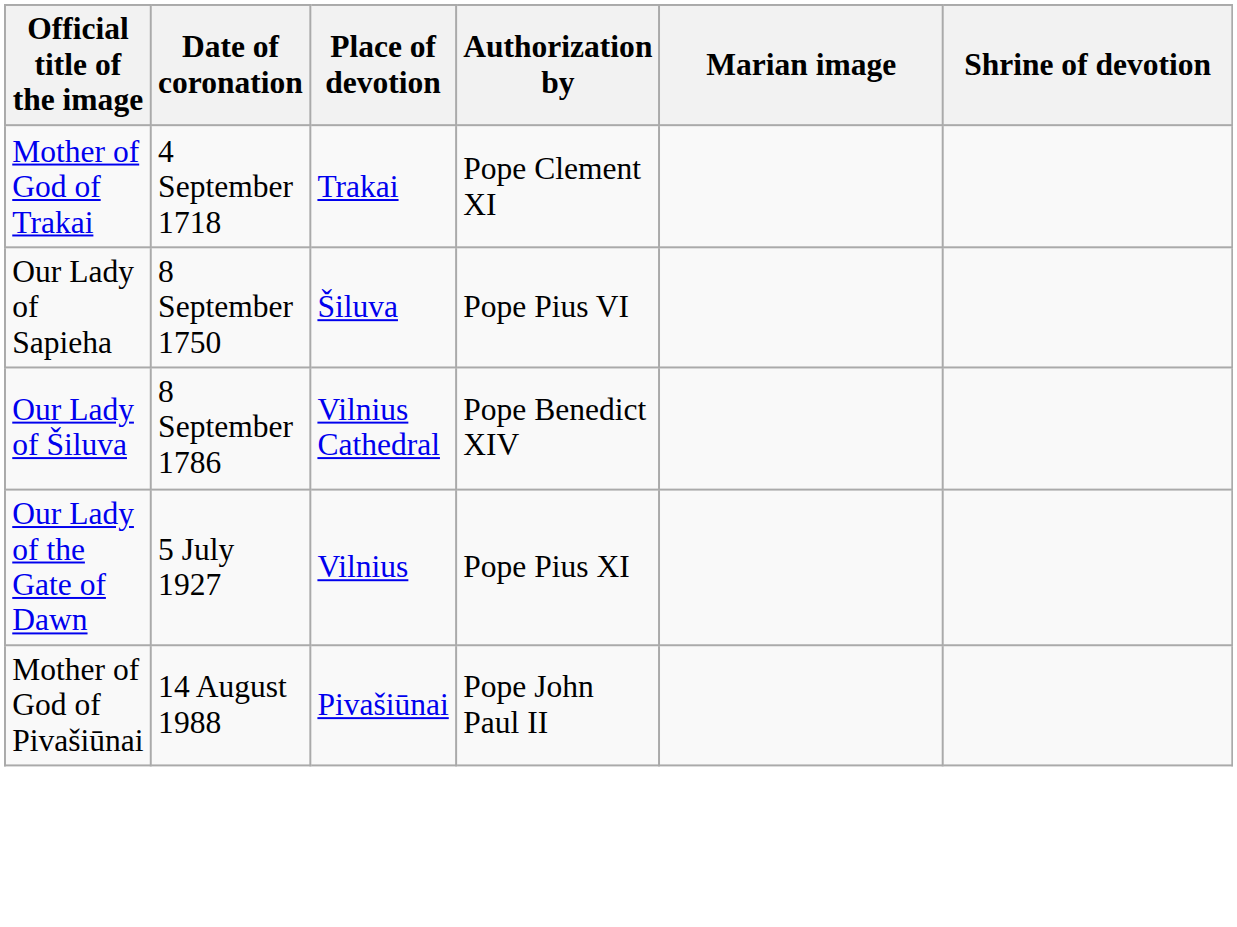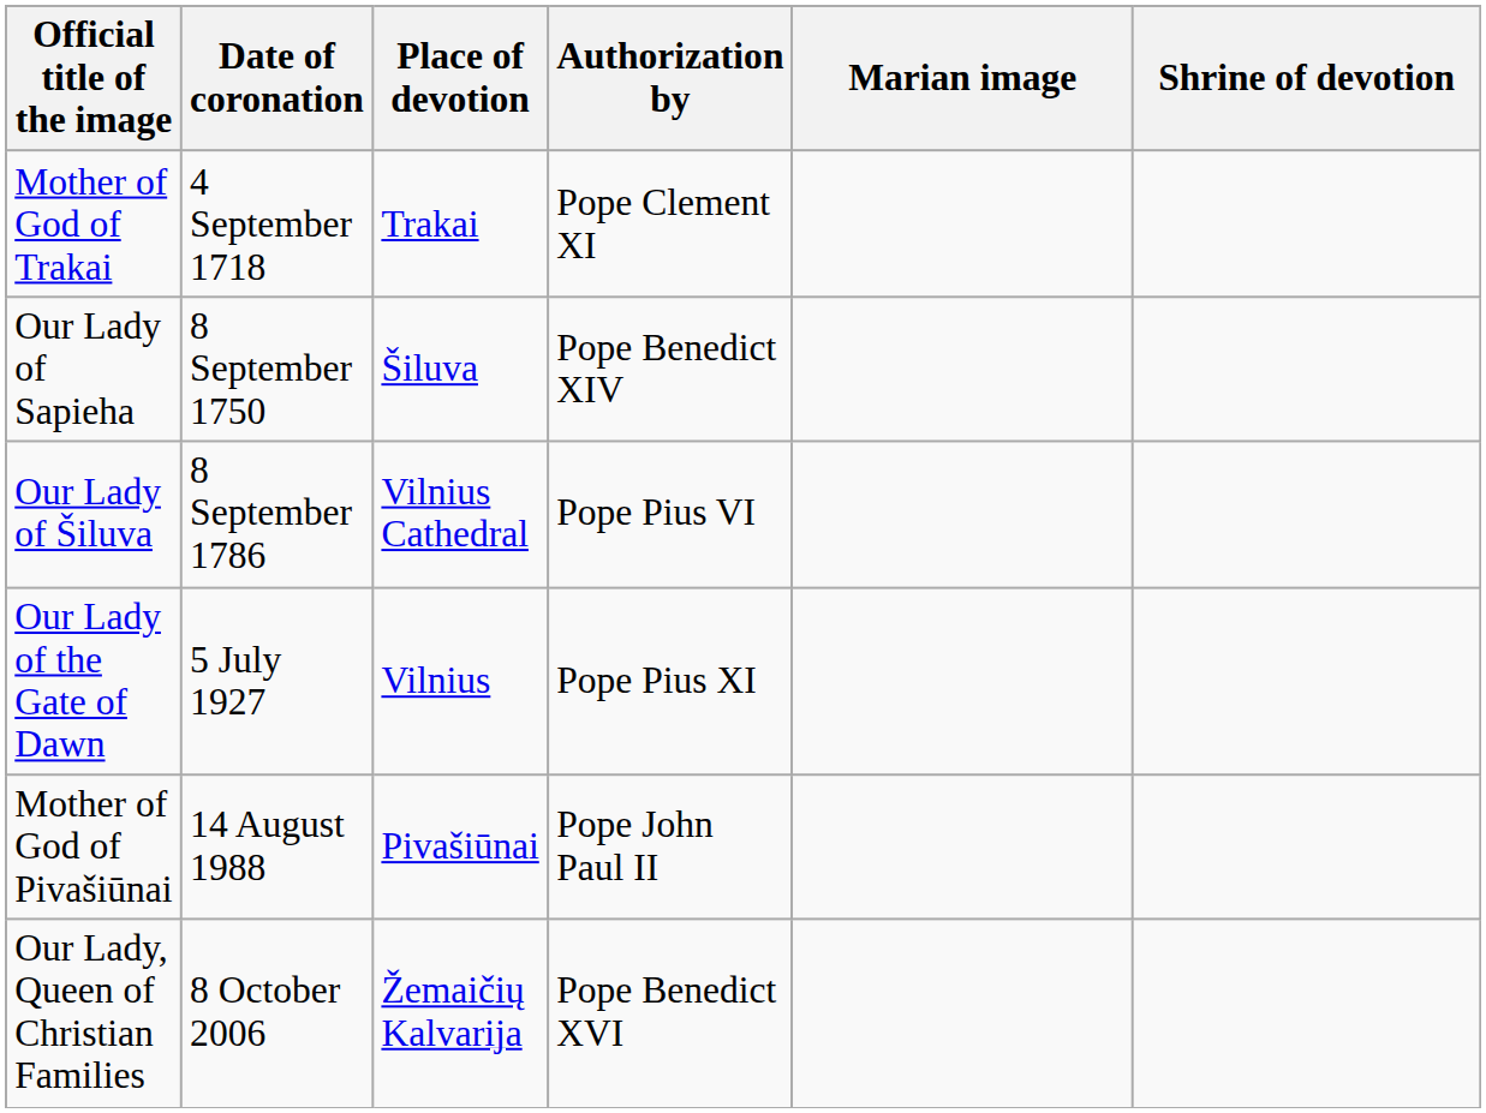Our Lady of Sapieha | Authorization by: Pope Pius VI -> Pope Benedict XIV
Our Lady of Šiluva | Authorization by: Pope Benedict XIV -> Pope Pius VI
+ row: Our Lady, Queen of Christian Families | 8 October 2006 | Žemaičių Kalvarija | Pope Benedict XVI
